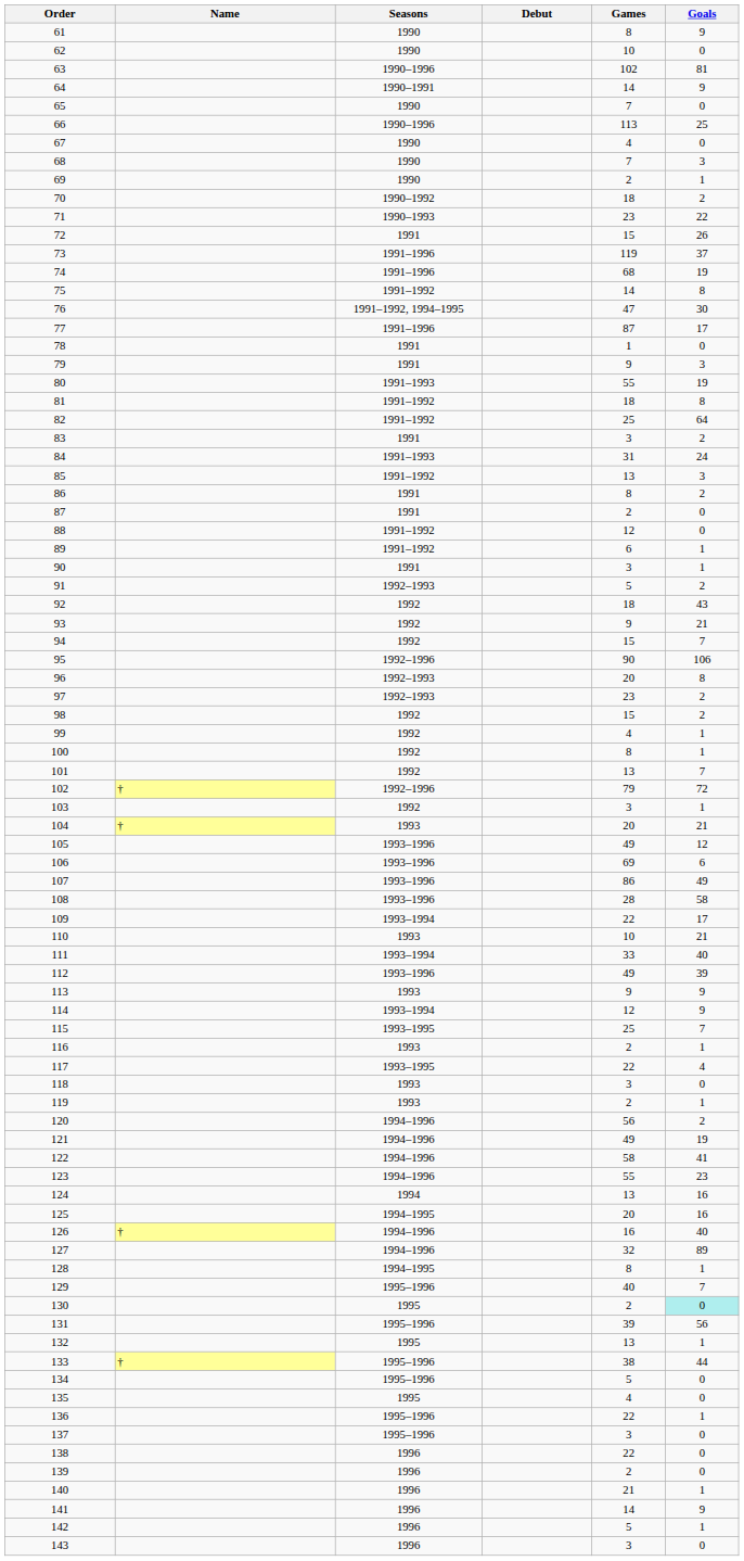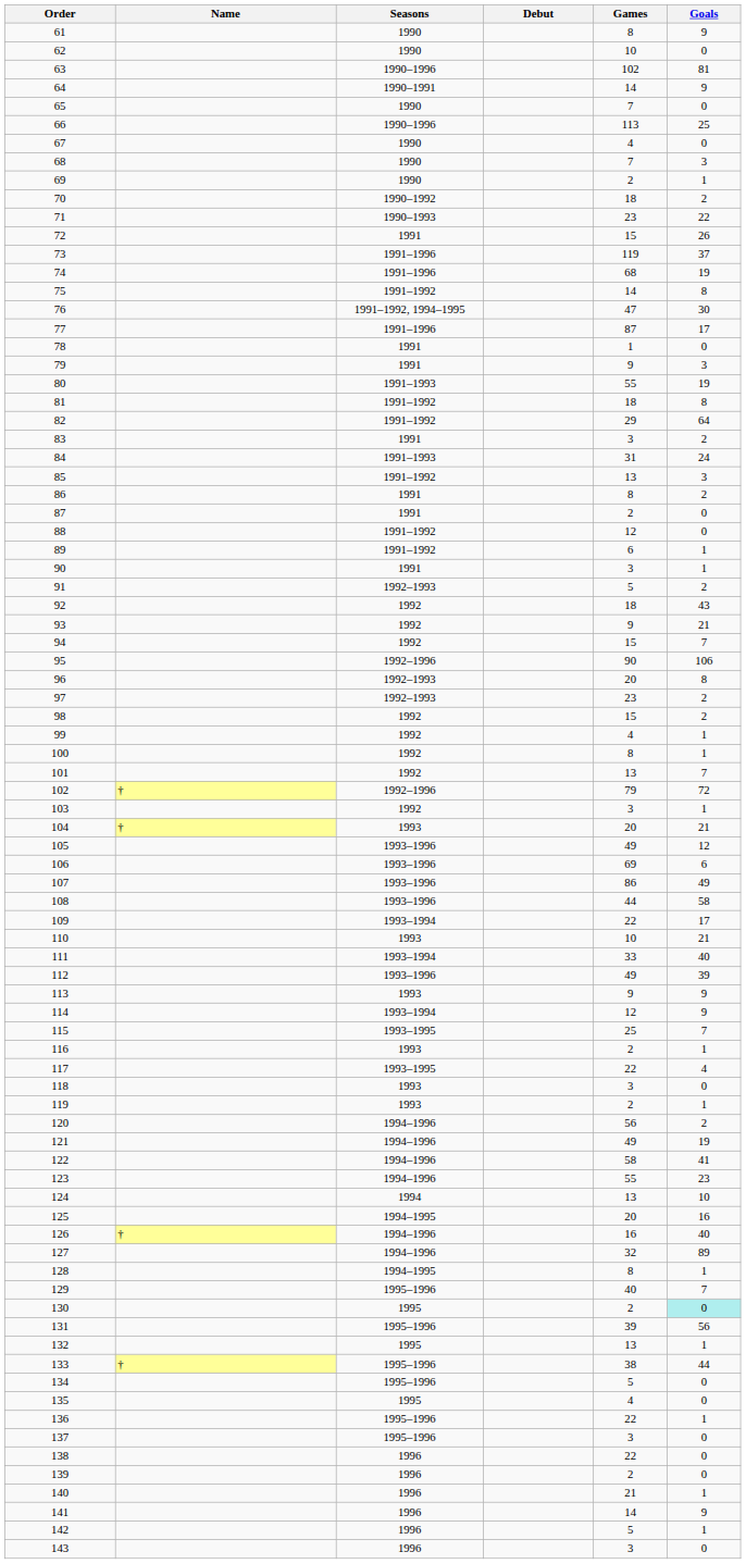82 | Games: 25 -> 29
108 | Games: 28 -> 44
124 | Goals: 16 -> 10
